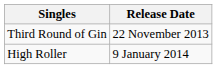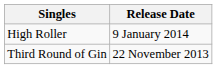rows swapped: Third Round of Gin <-> High Roller
